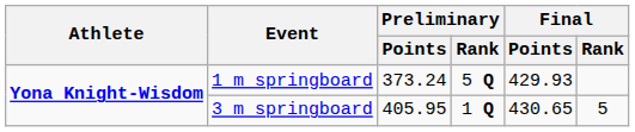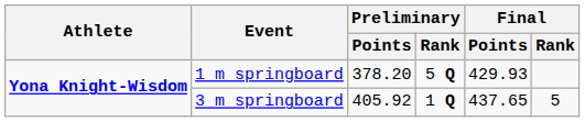1 m springboard | Preliminary / Points: 373.24 -> 378.20
3 m springboard | Preliminary / Points: 405.95 -> 405.92
3 m springboard | Final / Points: 430.65 -> 437.65
